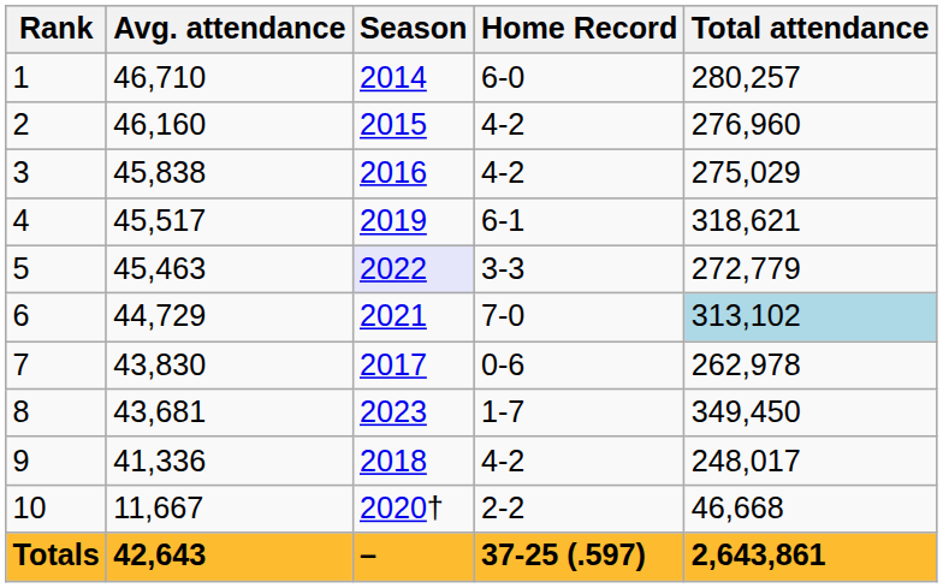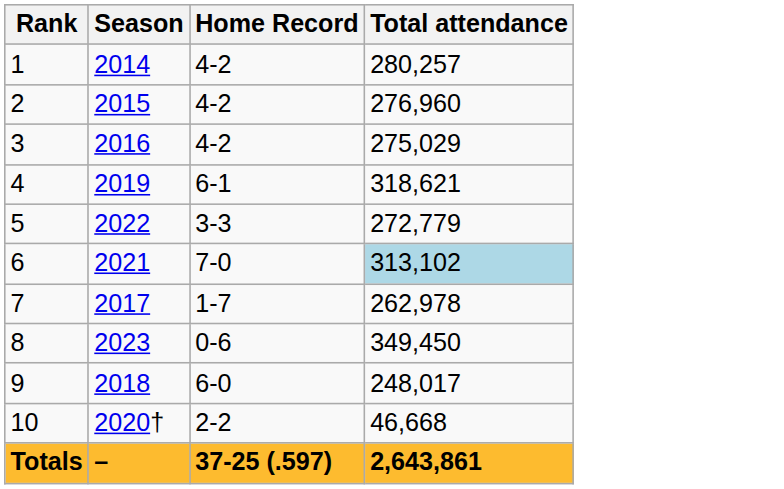- column: Avg. attendance | 46,710 | 46,160 | 45,838 | 45,517 | 45,463 | 44,729 | 43,830 | 43,681 | 41,336 | 11,667 | 42,643
1 | Home Record: 6-0 -> 4-2
5 | Season: lavender background -> no background
7 | Home Record: 0-6 -> 1-7
8 | Home Record: 1-7 -> 0-6
9 | Home Record: 4-2 -> 6-0
